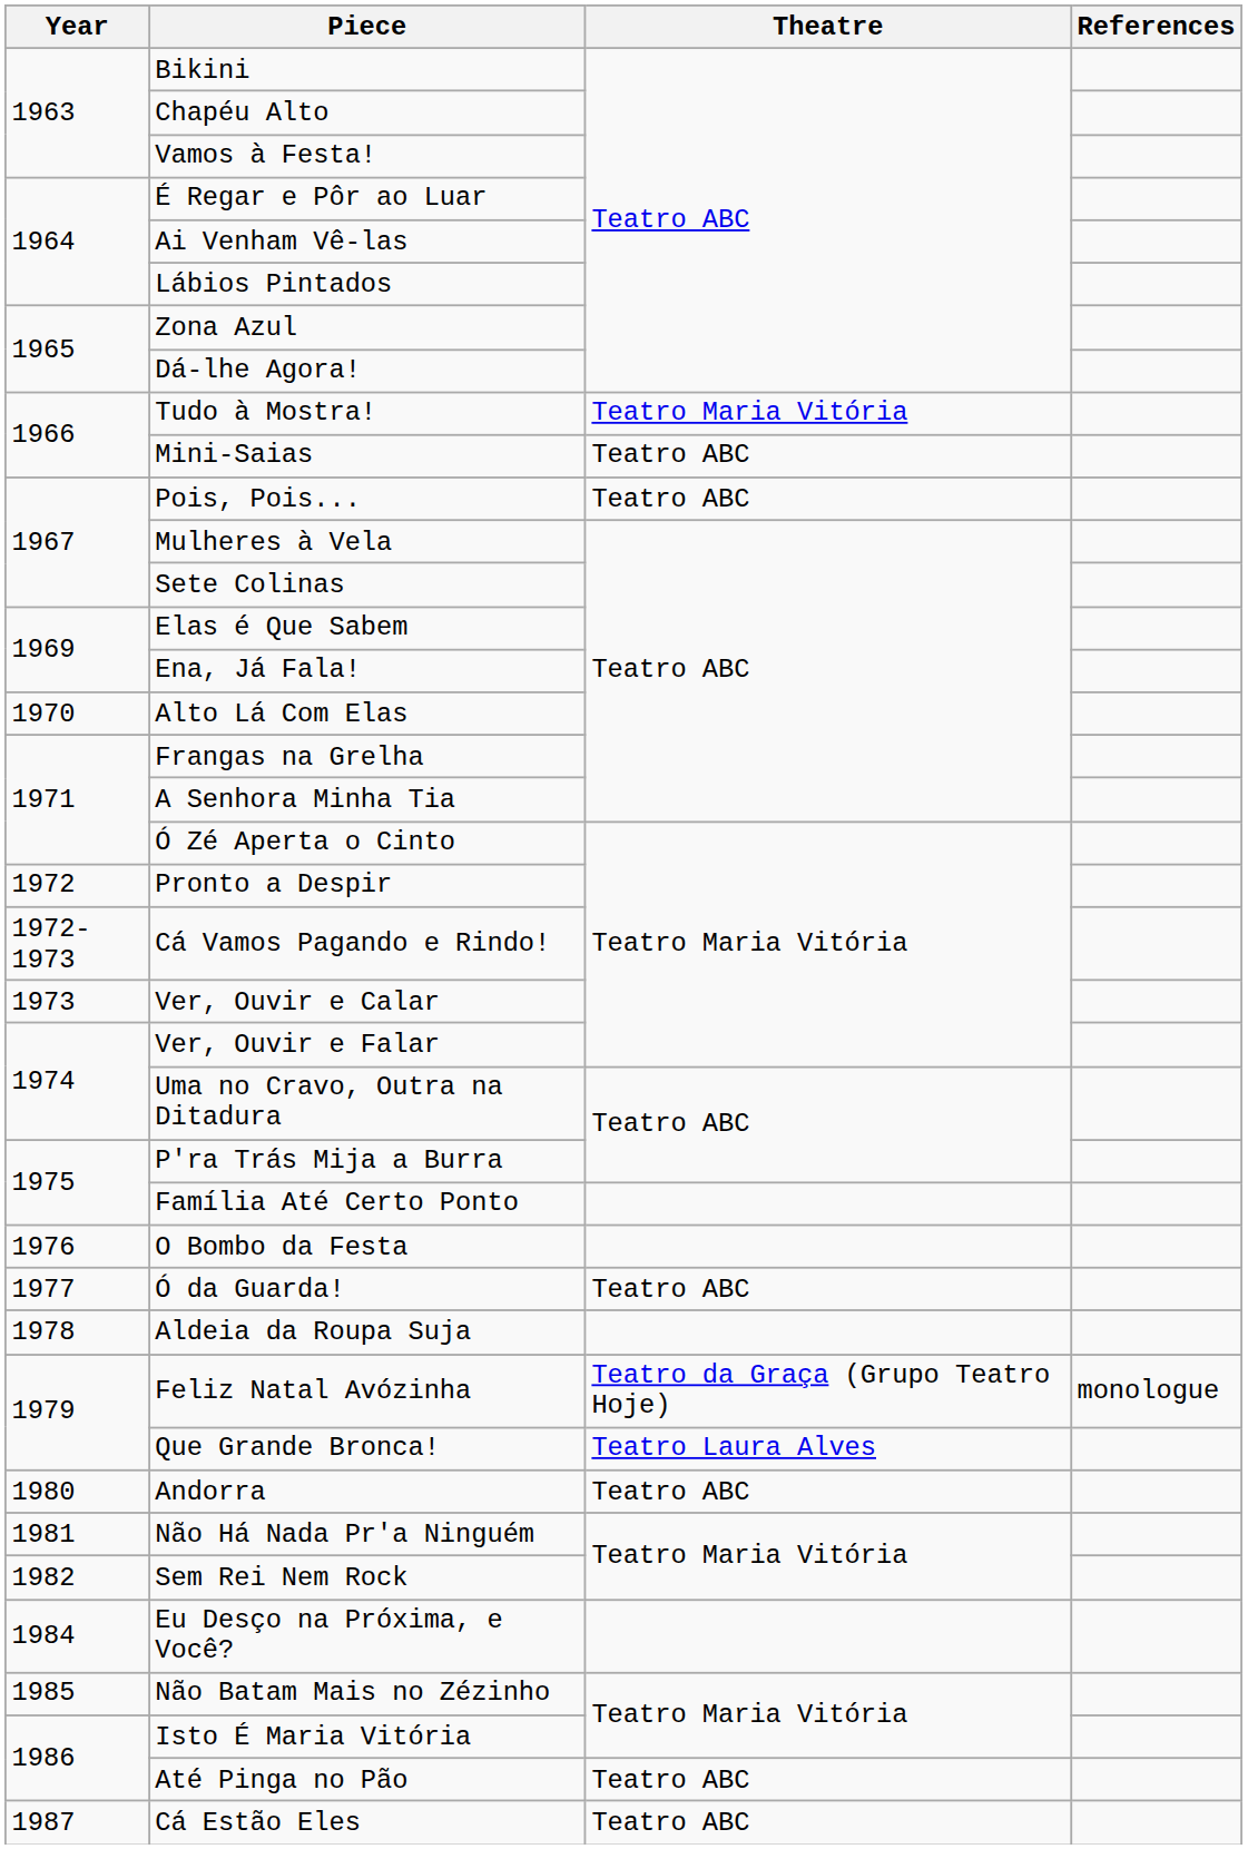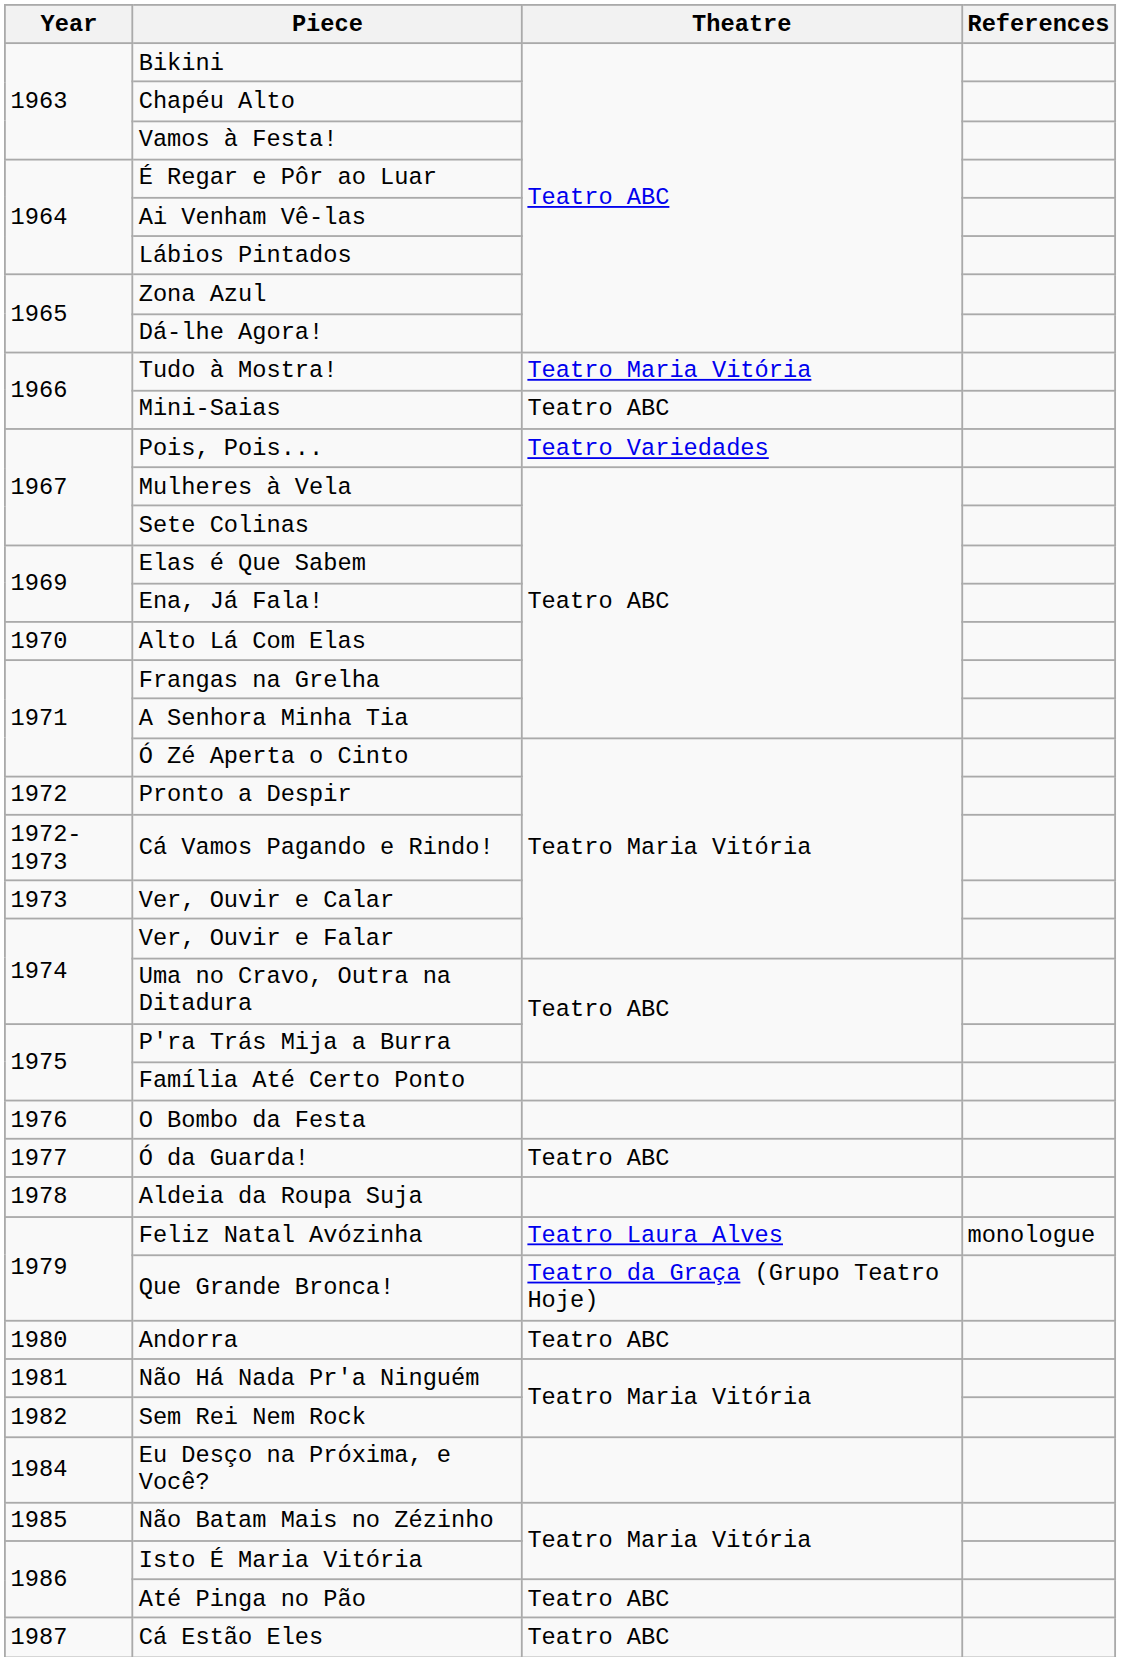Pois, Pois... | Theatre: Teatro ABC -> Teatro Variedades
Feliz Natal Avózinha | Theatre: Teatro da Graça (Grupo Teatro Hoje) -> Teatro Laura Alves
Que Grande Bronca! | Theatre: Teatro Laura Alves -> Teatro da Graça (Grupo Teatro Hoje)
